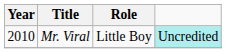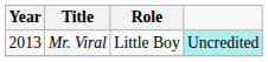Mr. Viral | Year: 2010 -> 2013
